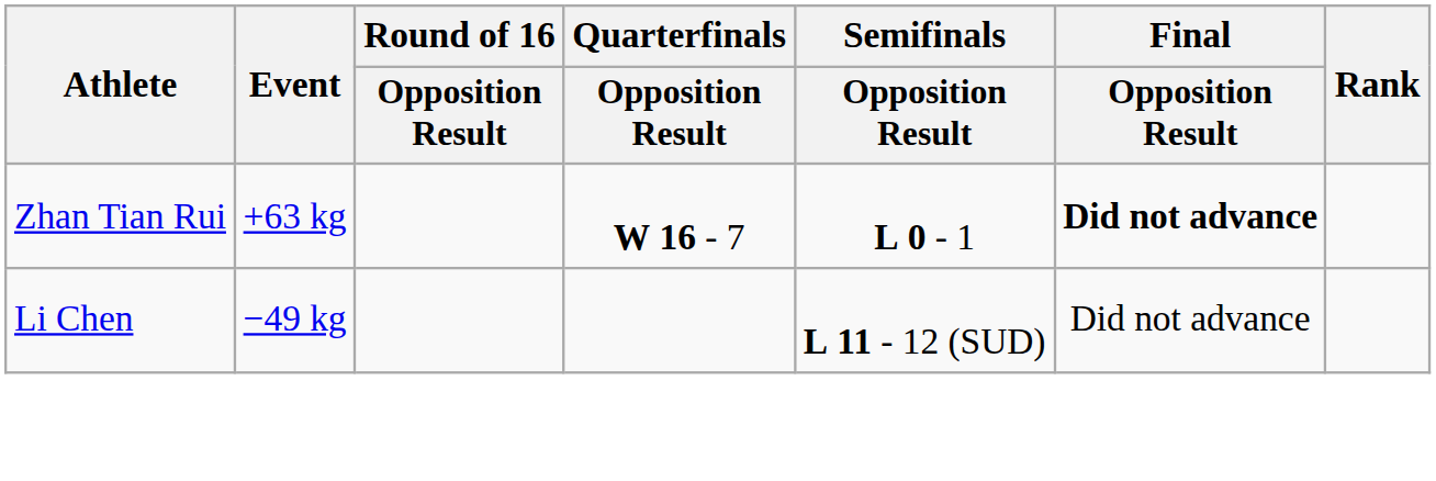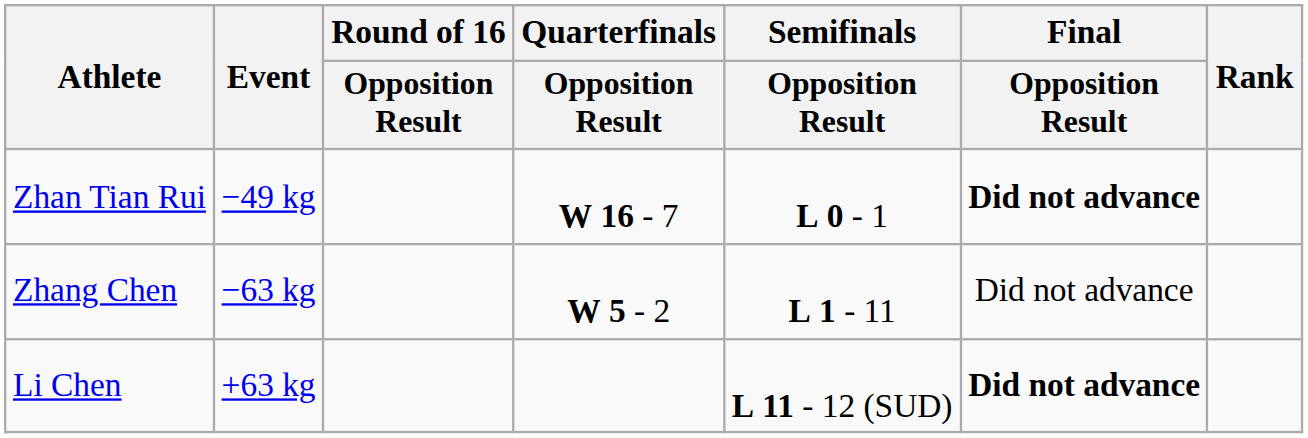Zhan Tian Rui | Event: +63 kg -> −49 kg
+ row: Zhang Chen | −63 kg | W 5 - 2 | L 1 - 11 | Did not advance
Li Chen | Event: −49 kg -> +63 kg
Li Chen | Final / Opposition Result: normal -> bold
